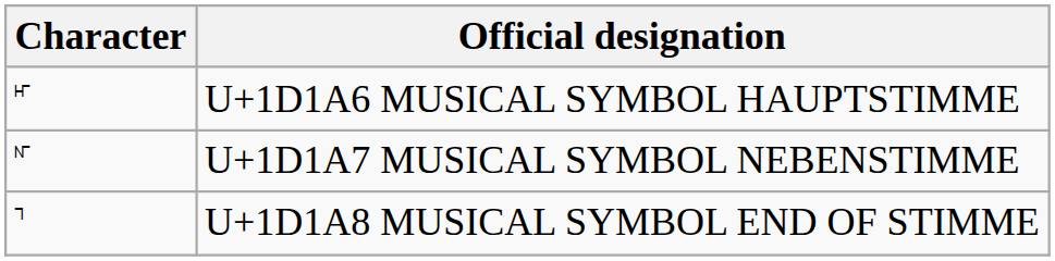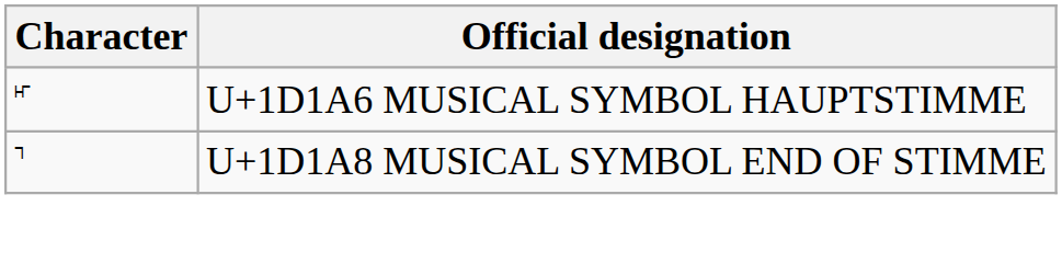- row: 𝆧 | U+1D1A7 MUSICAL SYMBOL NEBENSTIMME
